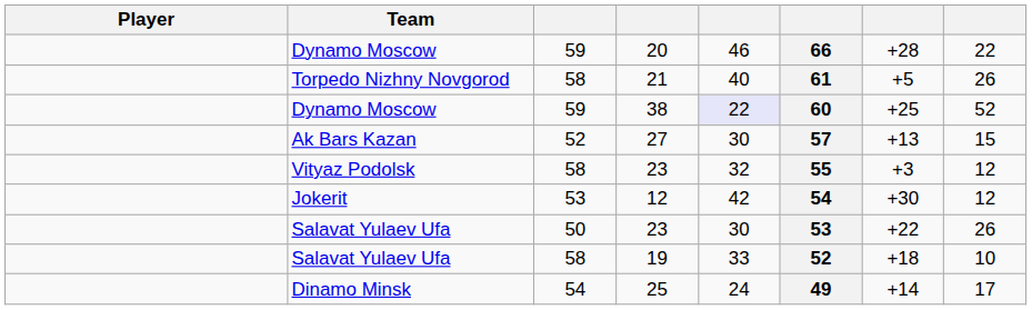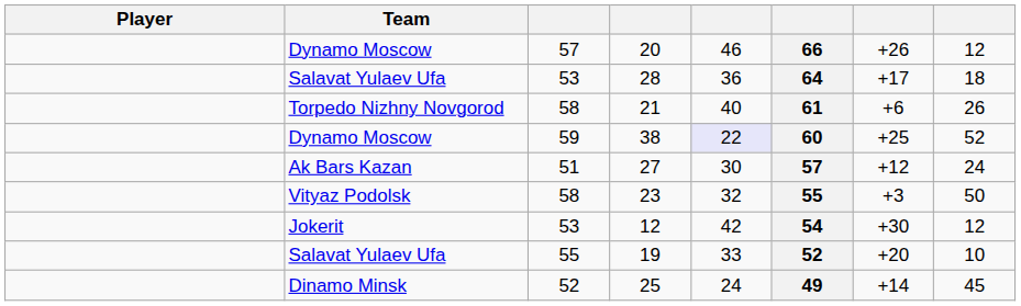20 | column 3: 59 -> 57
20 | column 7: +28 -> +26
20 | column 8: 22 -> 12
+ row: Salavat Yulaev Ufa | 53 | 28 | 36 | 64 | +17 | 18
21 | column 7: +5 -> +6
27 | column 3: 52 -> 51
27 | column 7: +13 -> +12
27 | column 8: 15 -> 24
Vityaz Podolsk / 23 | column 8: 12 -> 50
- row: Salavat Yulaev Ufa | 50 | 23 | 30 | 53 | +22 | 26
19 | column 3: 58 -> 55
19 | column 7: +18 -> +20
25 | column 3: 54 -> 52
25 | column 8: 17 -> 45
